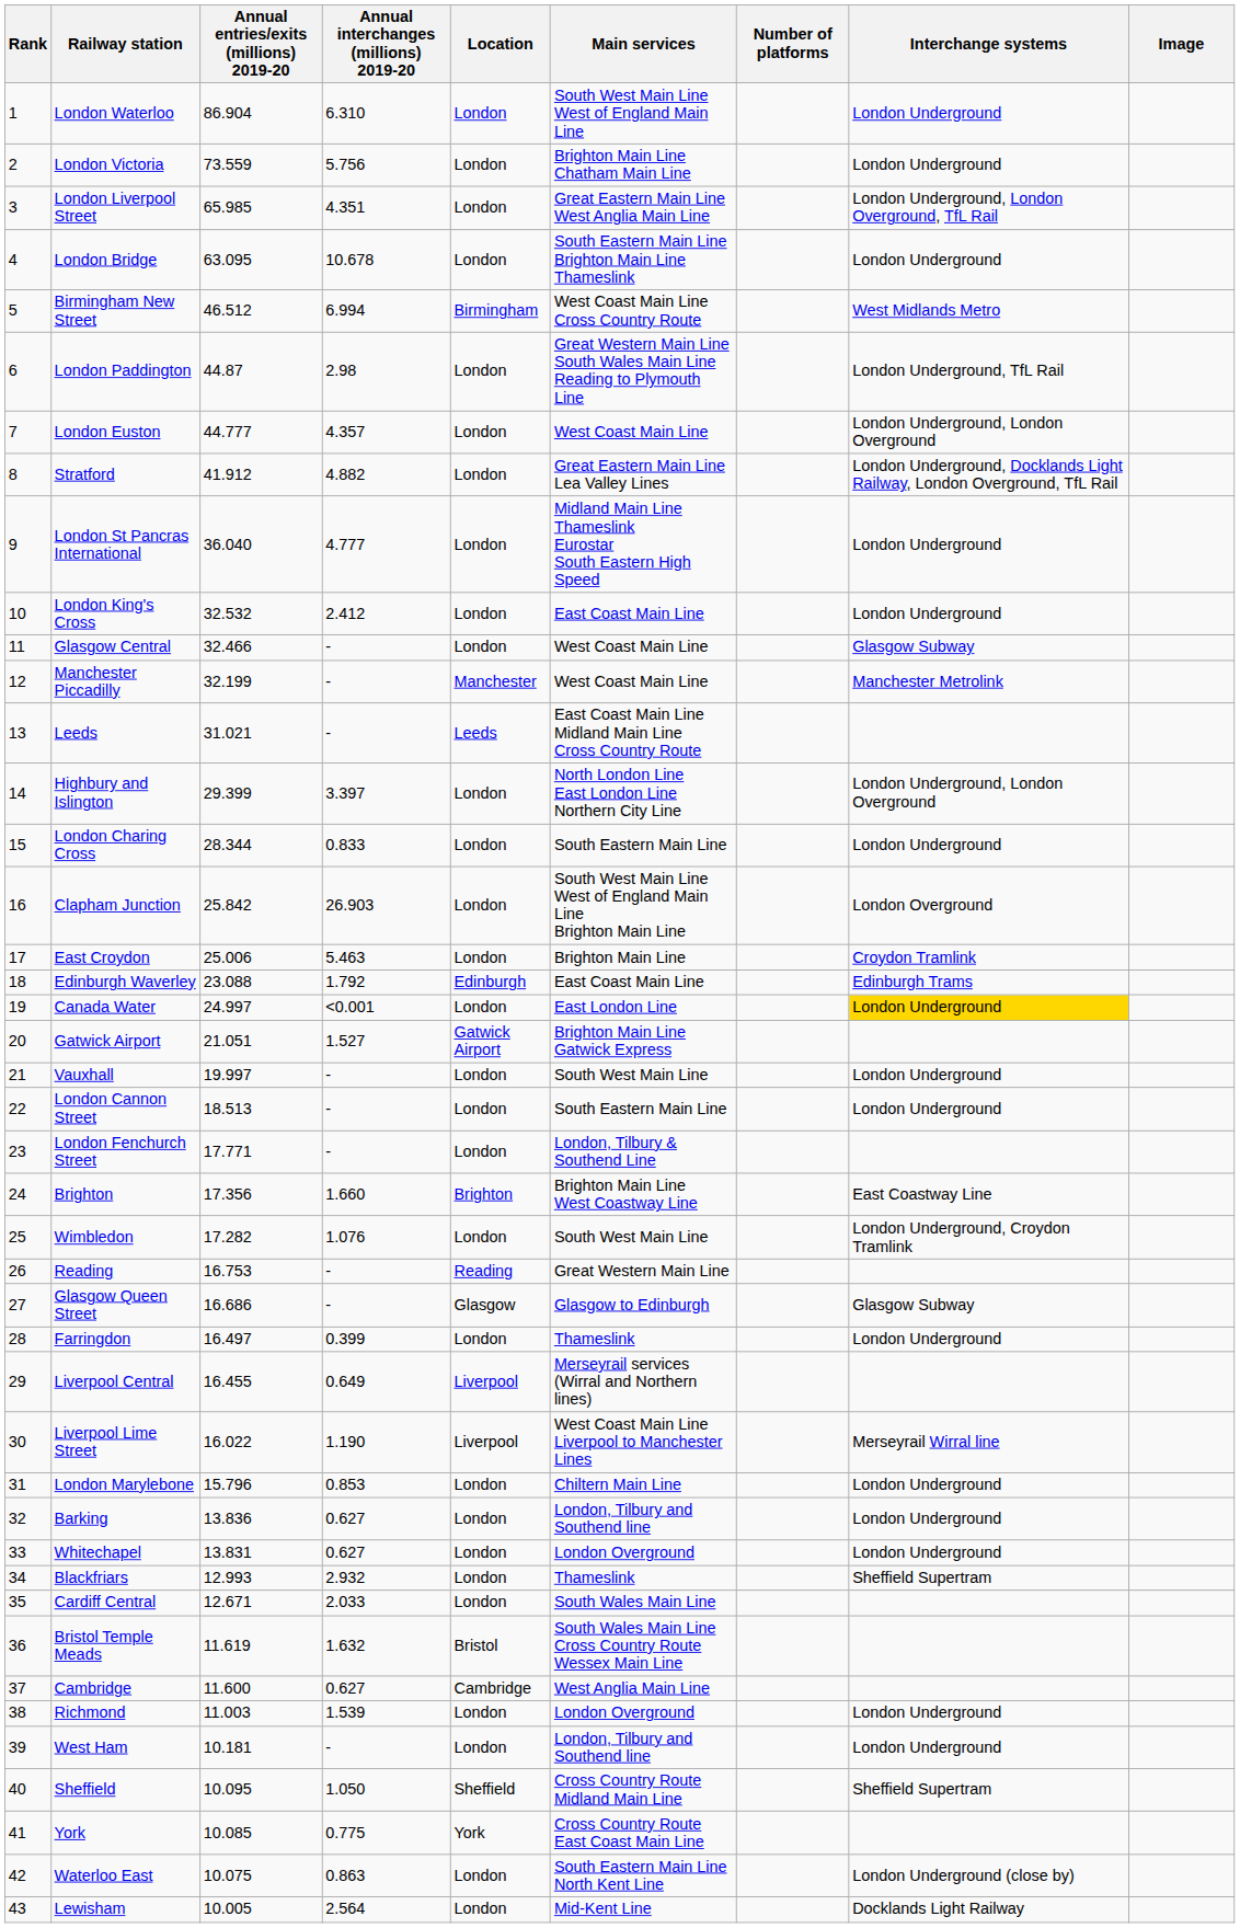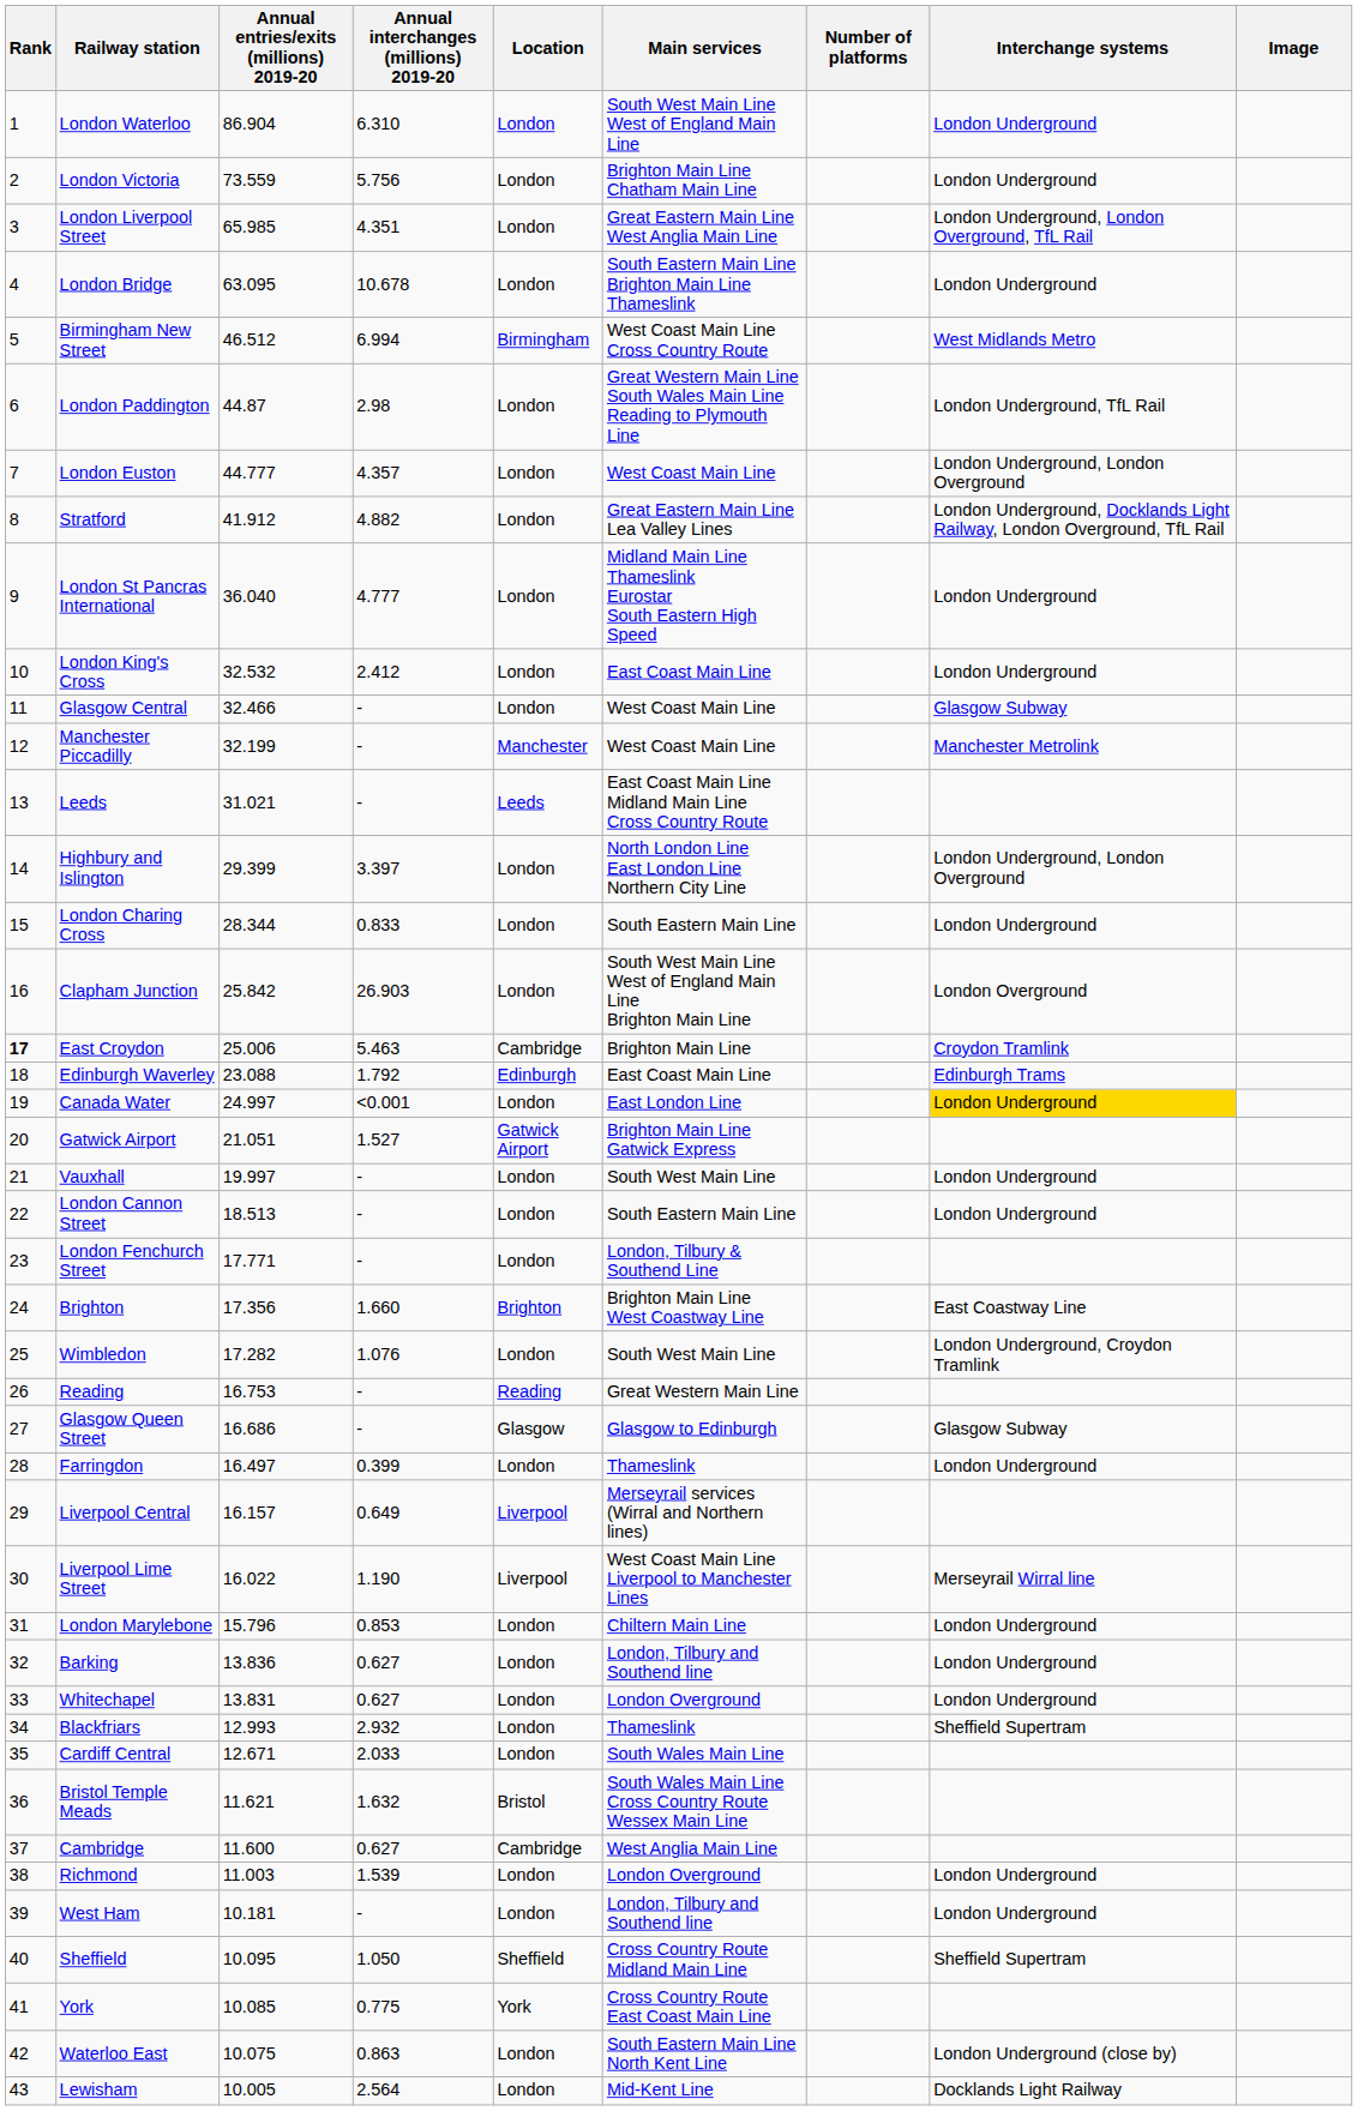East Croydon | Rank: normal -> bold
East Croydon | Location: London -> Cambridge
Liverpool Central | Annual entries/exits (millions) 2019-20: 16.455 -> 16.157
Bristol Temple Meads | Annual entries/exits (millions) 2019-20: 11.619 -> 11.621
